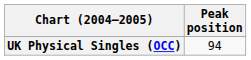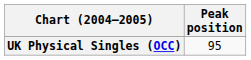UK Physical Singles (OCC) | Peak position: 94 -> 95
